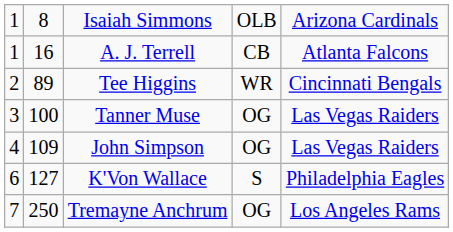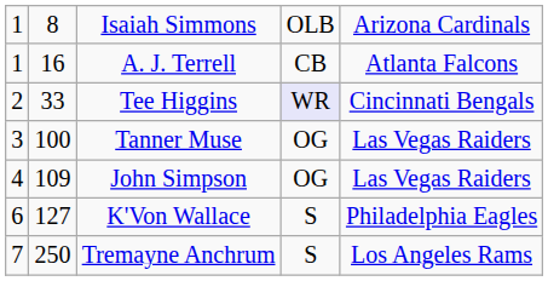Tee Higgins | column 2: 89 -> 33
Tee Higgins | column 4: no background -> lavender background
Tremayne Anchrum | column 4: OG -> S
